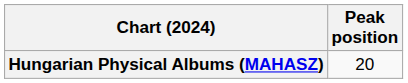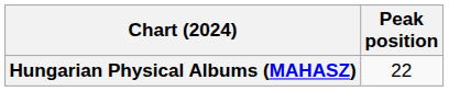Hungarian Physical Albums (MAHASZ) | Peak position: 20 -> 22
